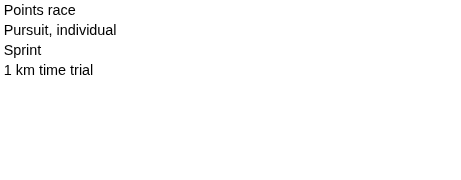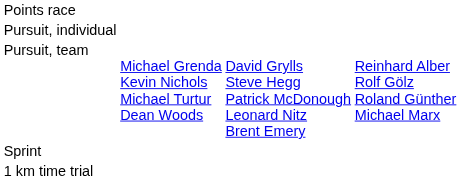+ row: Pursuit, team | Michael Grenda Kevin Nichols Michael Turtur Dean Woods | David Grylls Steve Hegg Patrick McDonough Leonard Nitz Brent Emery | Reinhard Alber Rolf Gölz Roland Günther Michael Marx
